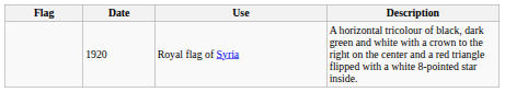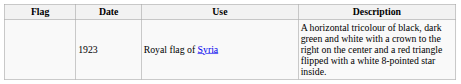Royal flag of Syria | Date: 1920 -> 1923
